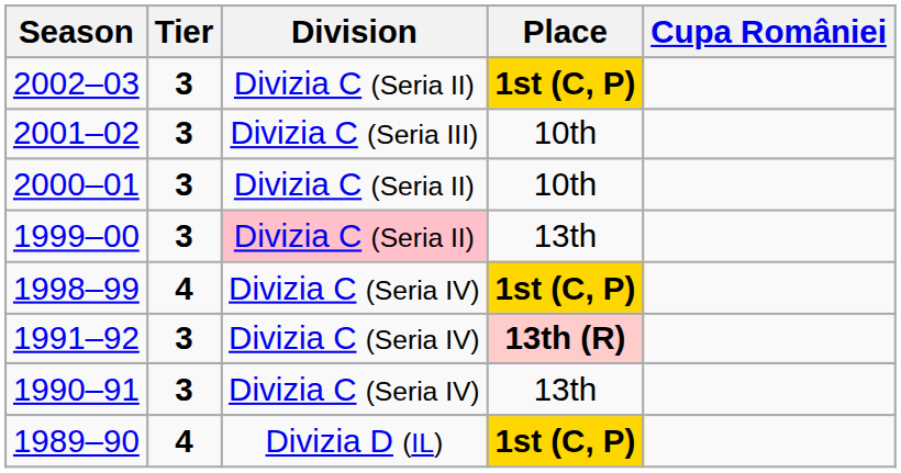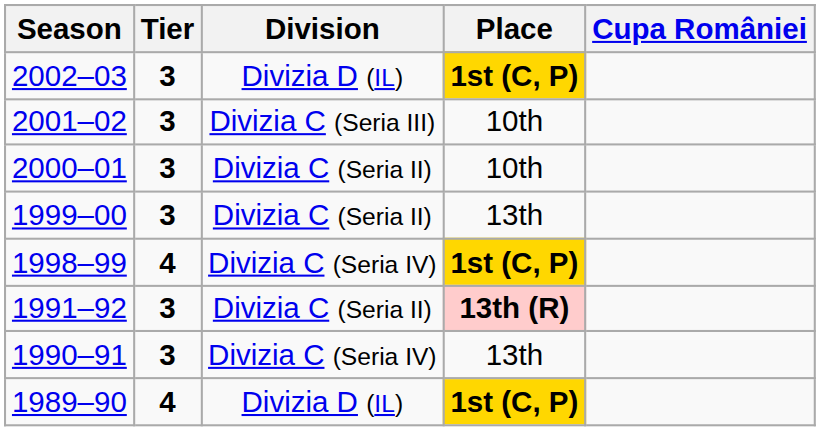2002–03 | Division: Divizia C (Seria II) -> Divizia D (IL)
1999–00 | Division: pink background -> no background
1991–92 | Division: Divizia C (Seria IV) -> Divizia C (Seria II)
